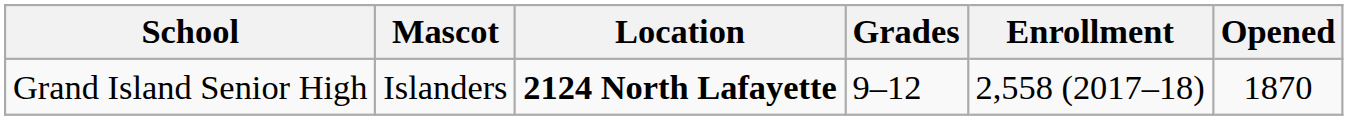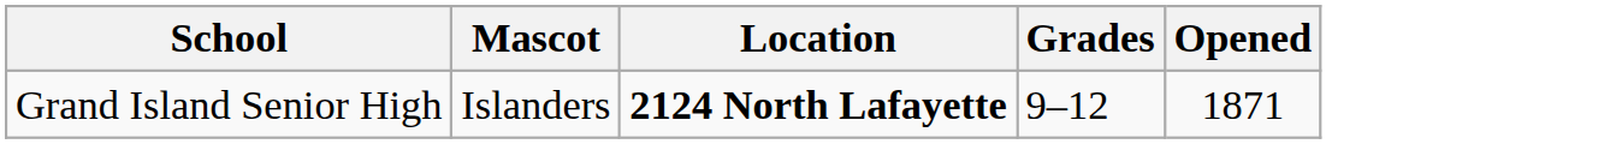- column: Enrollment | 2,558 (2017–18)
Grand Island Senior High | Opened: 1870 -> 1871
